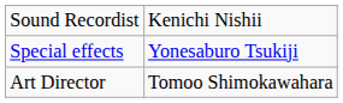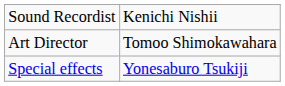rows swapped: Art Director <-> Special effects
